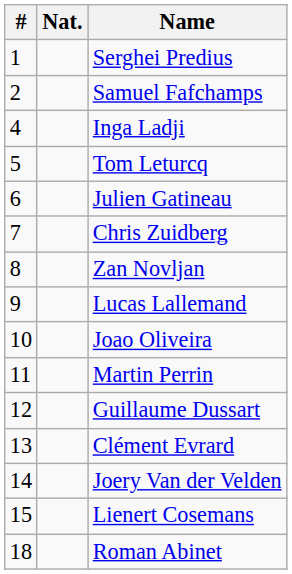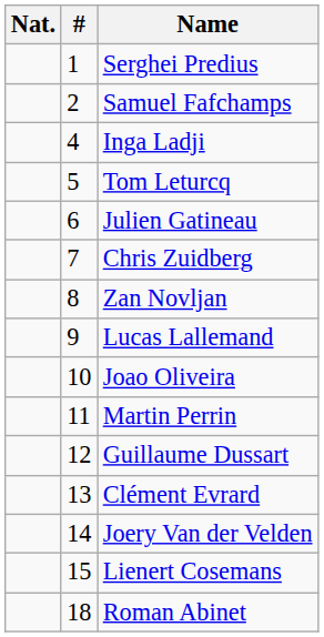columns swapped: # <-> Nat.
